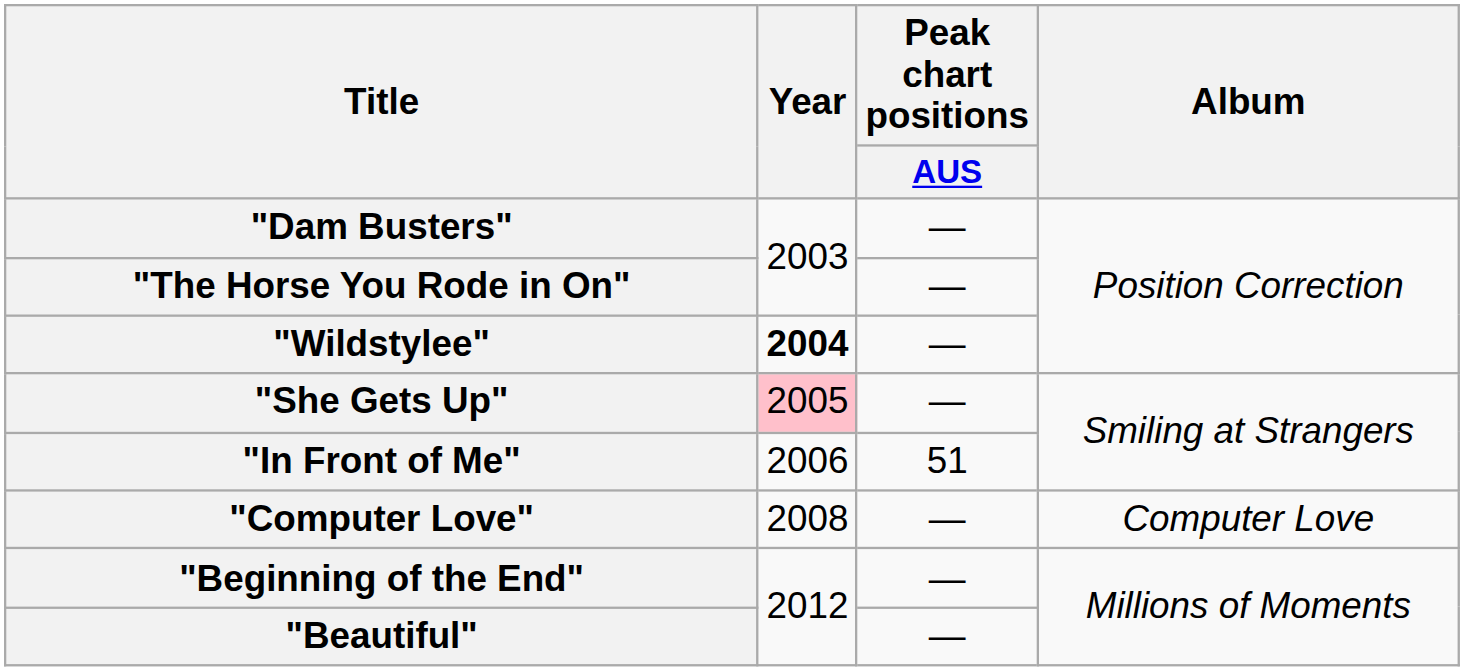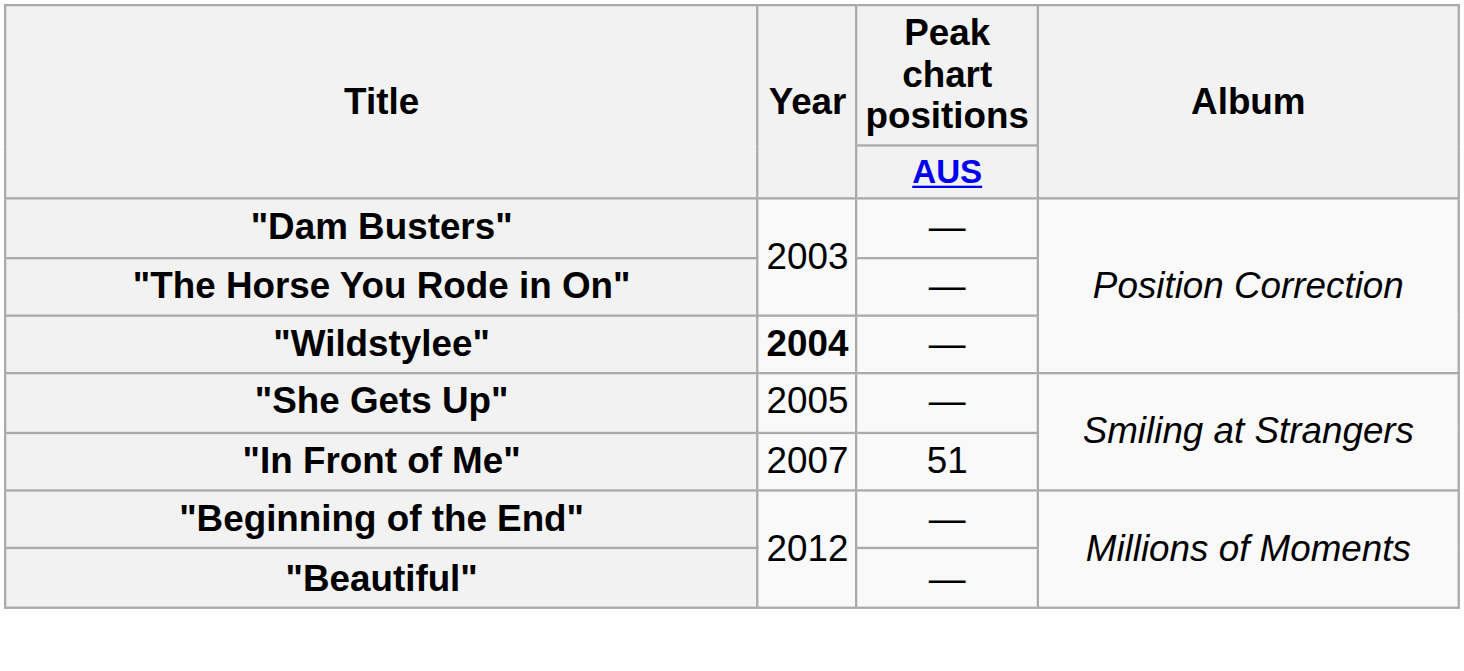"She Gets Up" | Year: pink background -> no background
"In Front of Me" | Year: 2006 -> 2007
- row: "Computer Love" | 2008 | — | Computer Love
